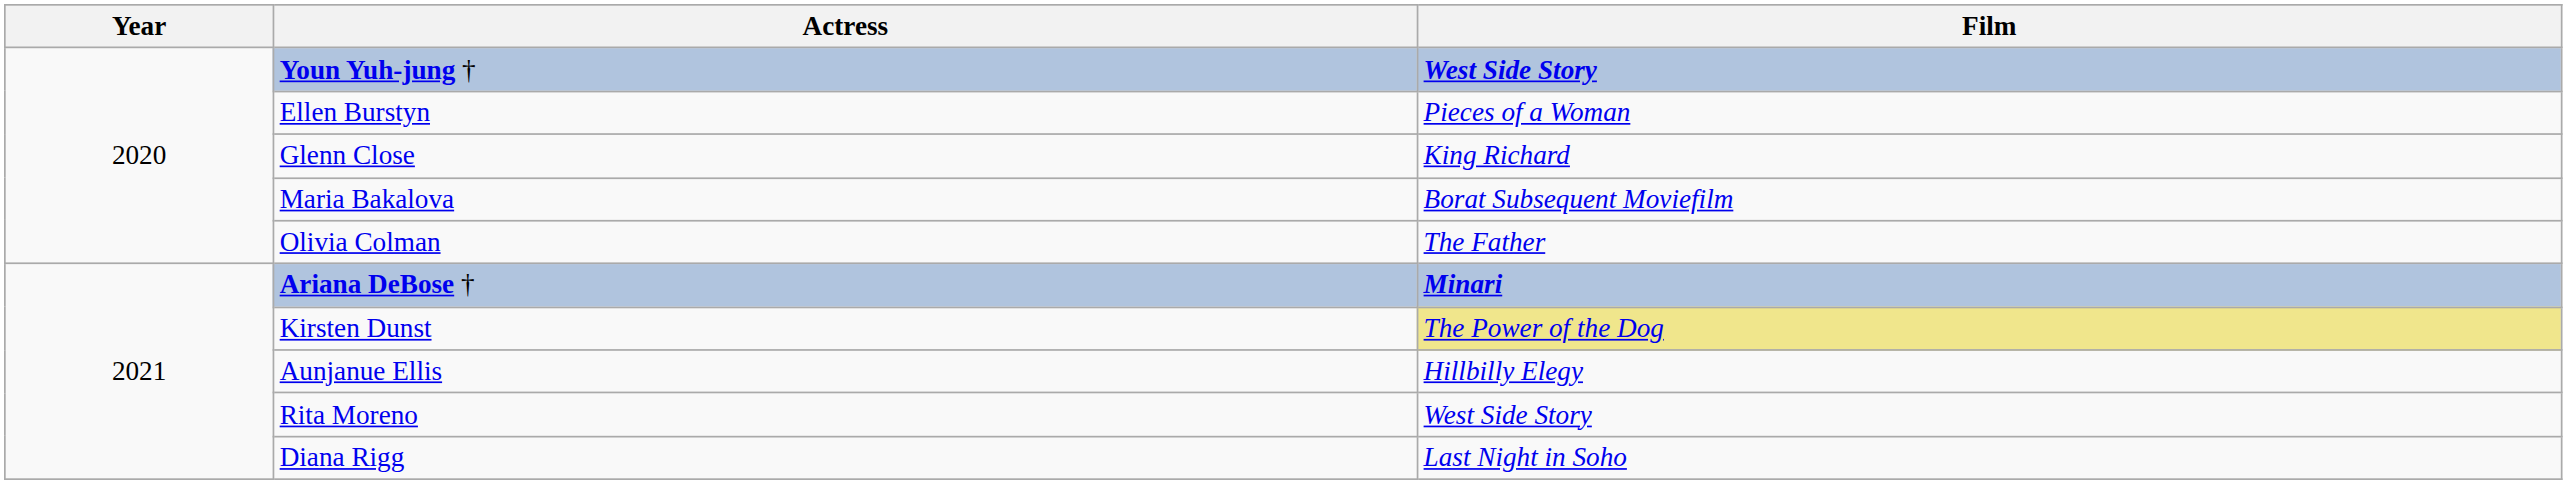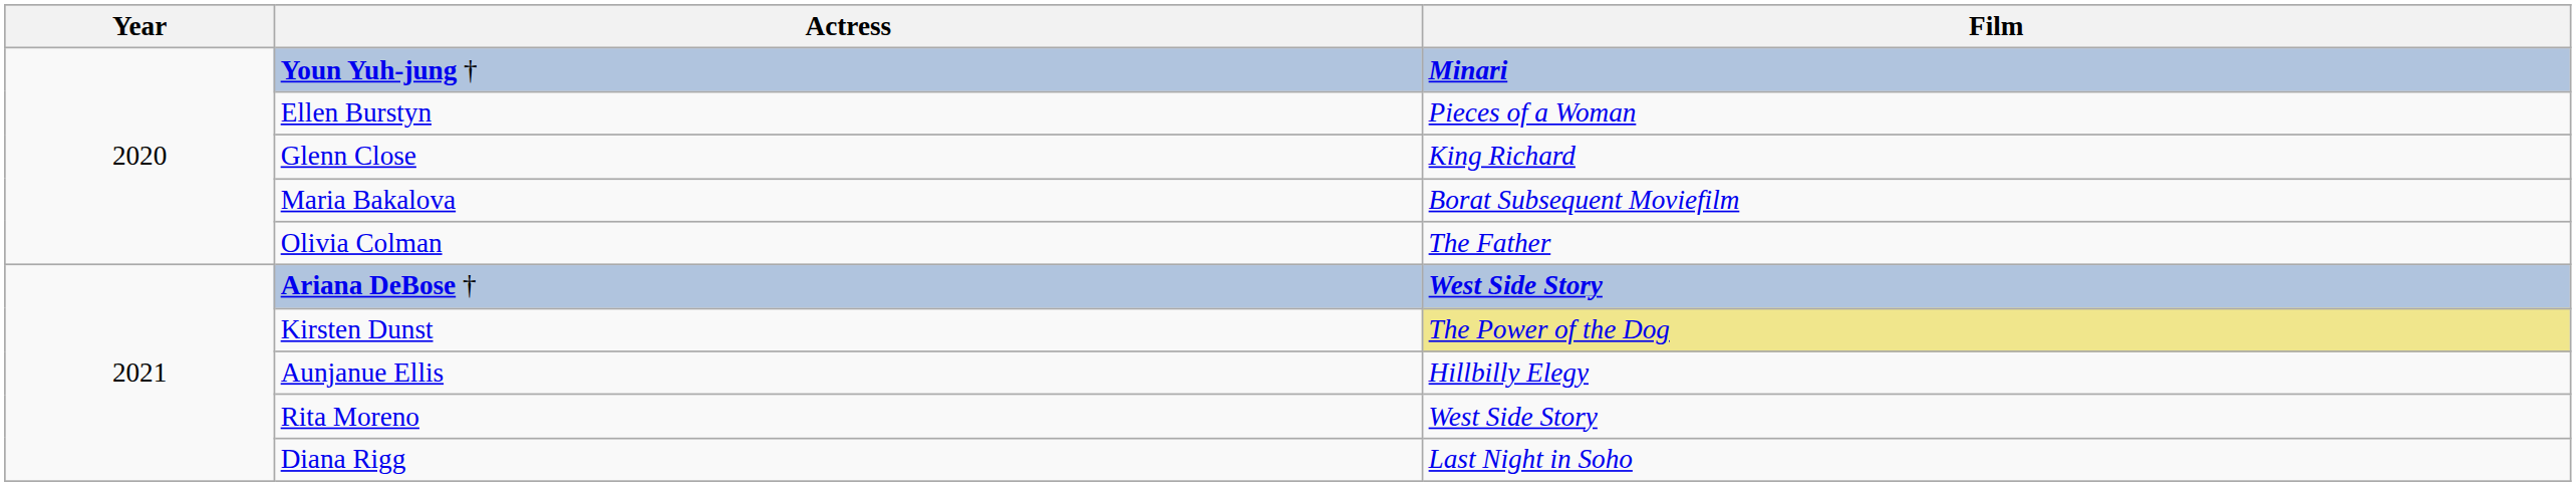Youn Yuh-jung † | Film: West Side Story -> Minari
Ariana DeBose † | Film: Minari -> West Side Story
